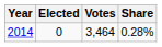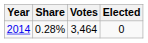columns swapped: Elected <-> Share
